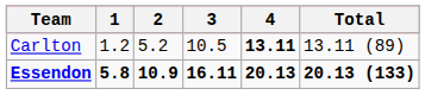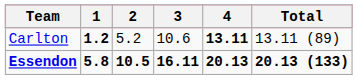Carlton | 1: normal -> bold
Carlton | 3: 10.5 -> 10.6
Essendon | 2: 10.9 -> 10.5
